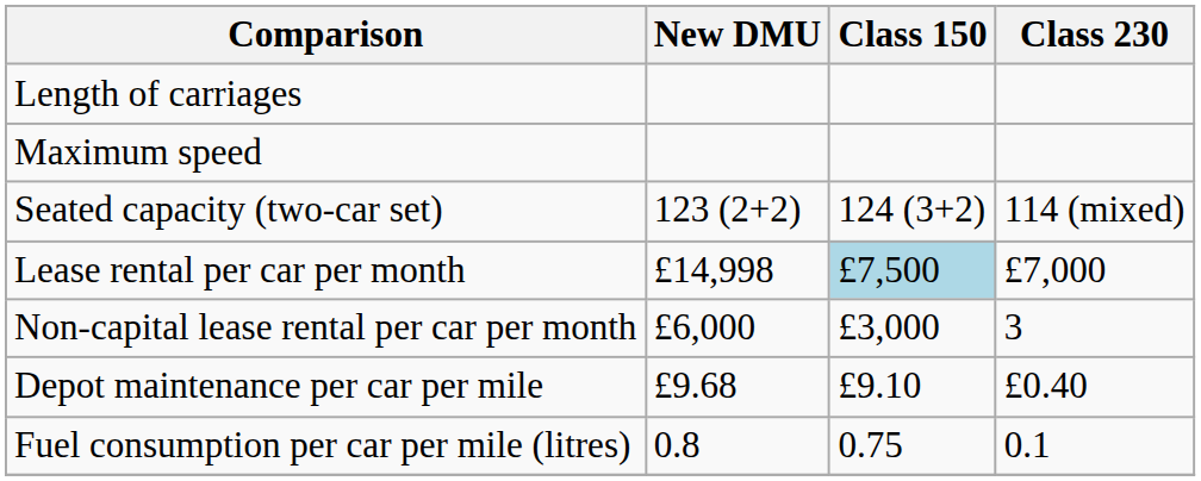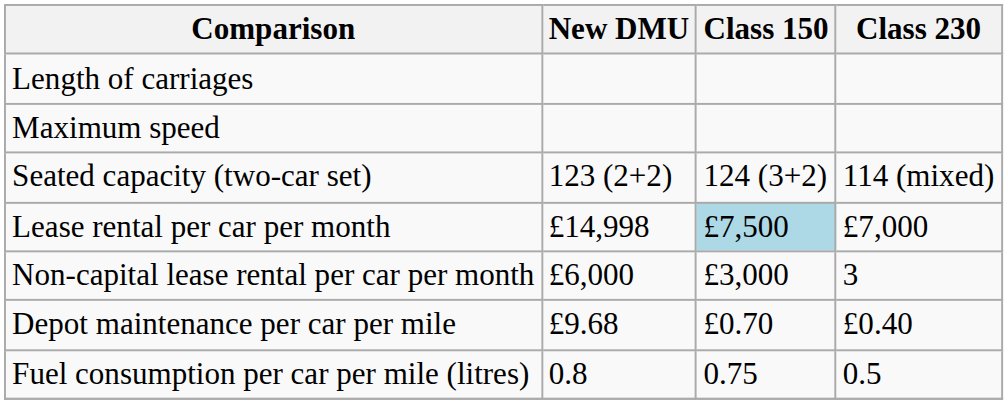Depot maintenance per car per mile | Class 150: £9.10 -> £0.70
Fuel consumption per car per mile (litres) | Class 230: 0.1 -> 0.5
